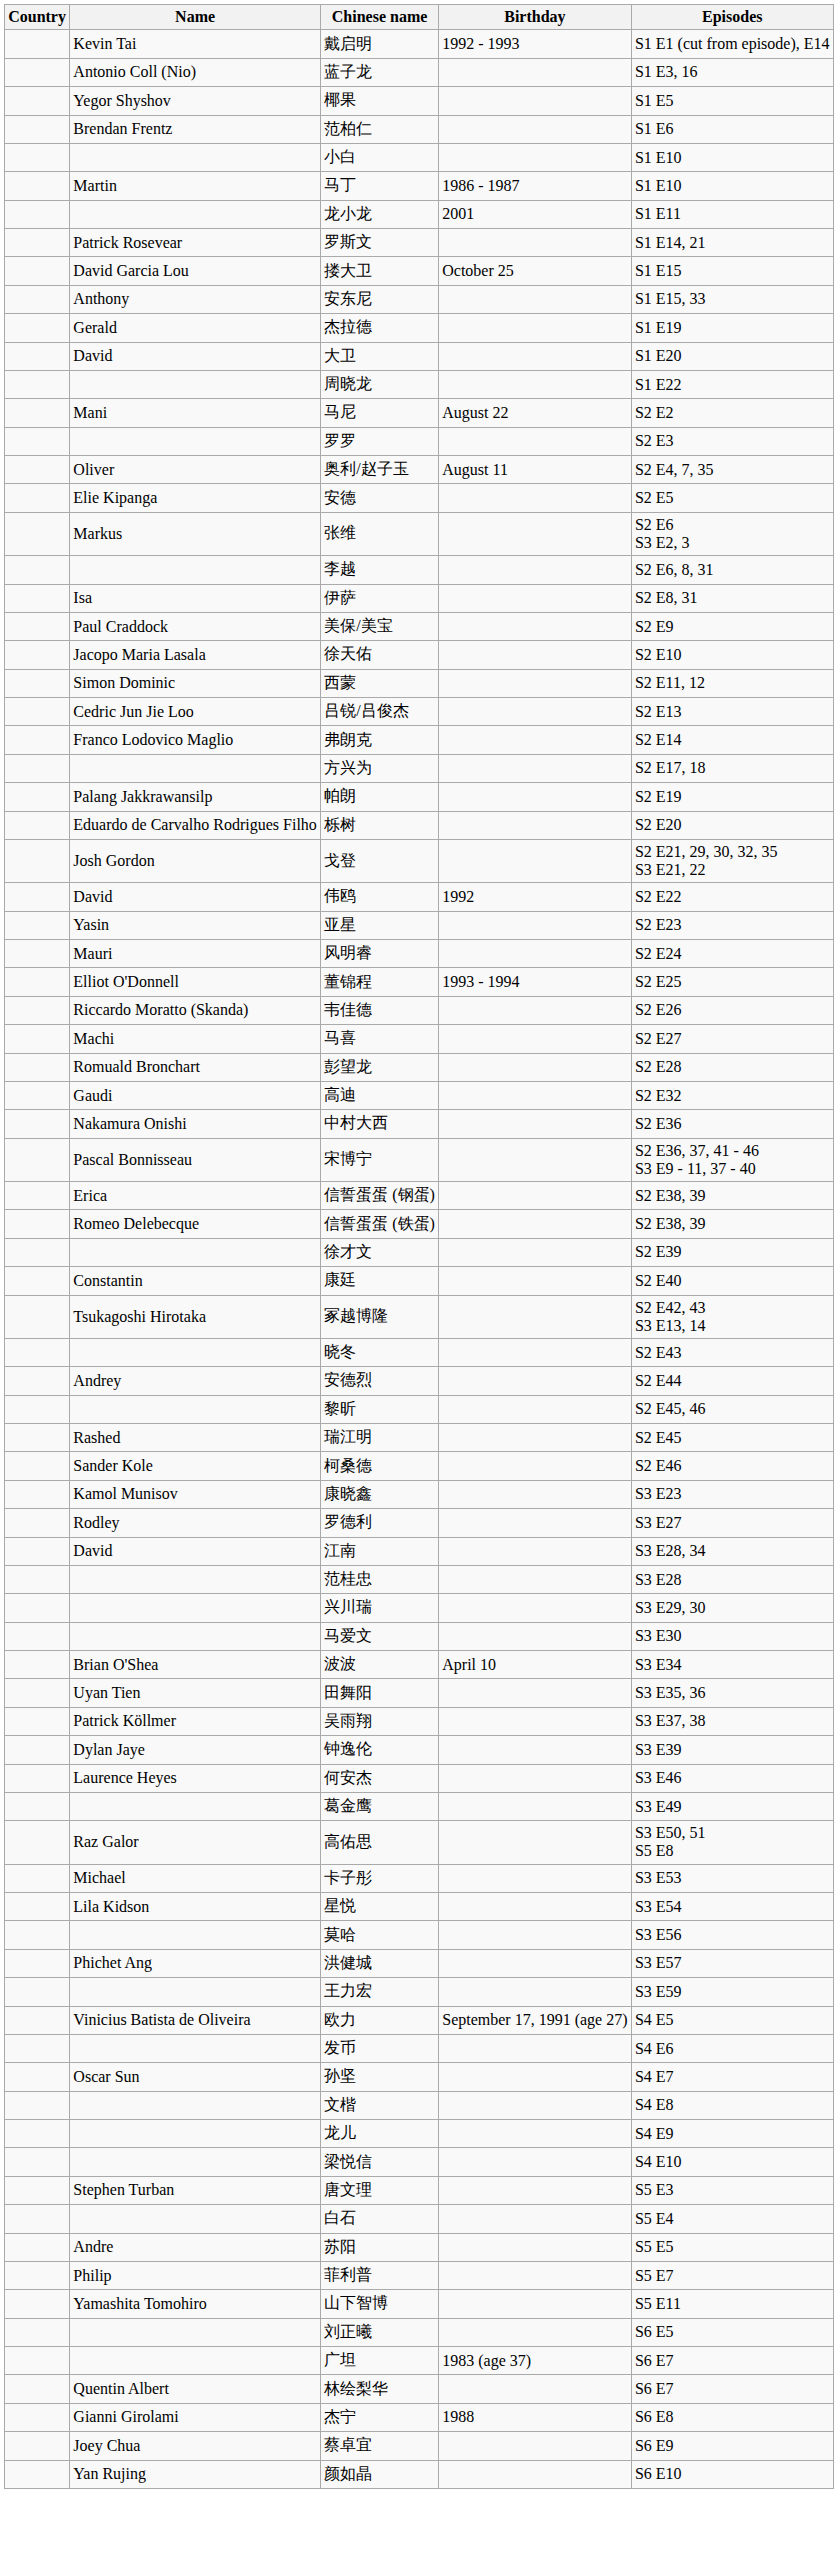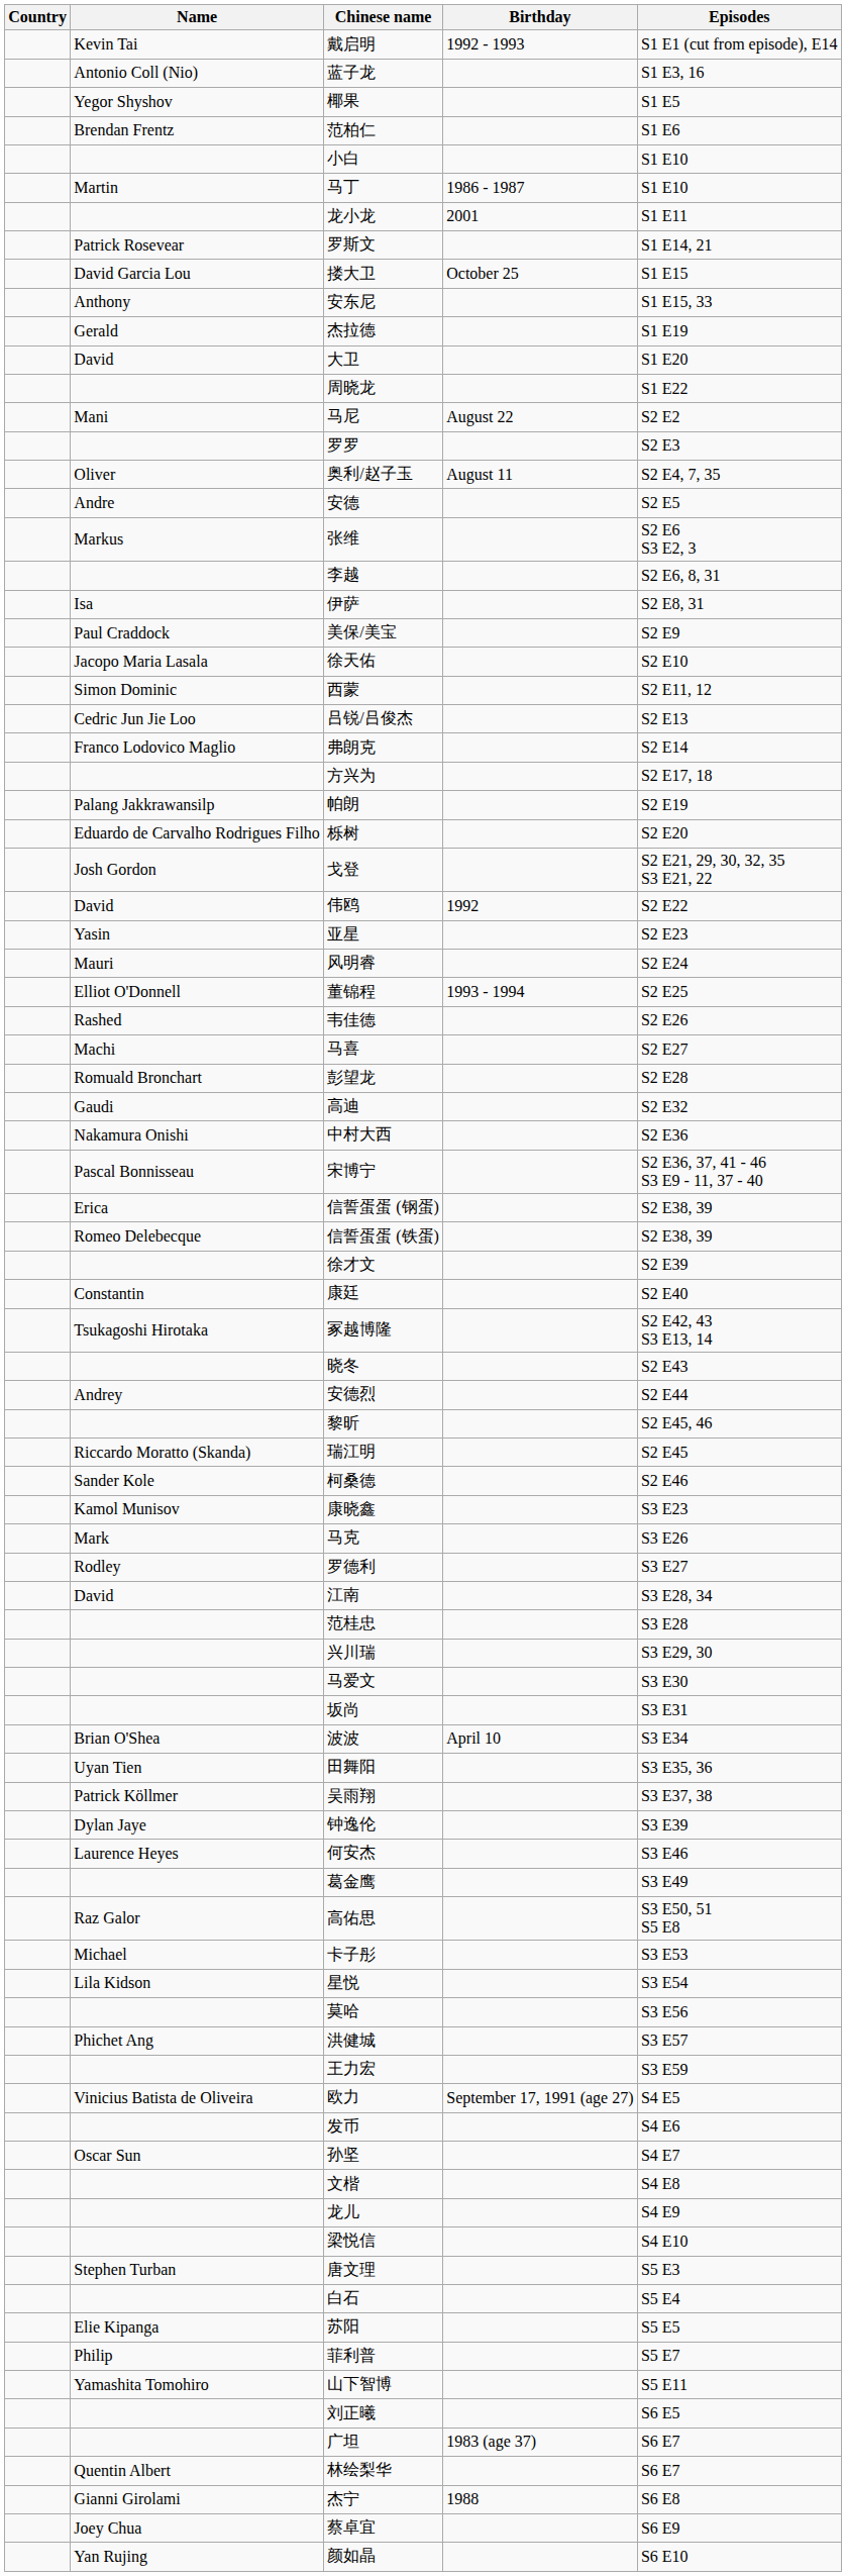安德 | Name: Elie Kipanga -> Andre
韦佳德 | Name: Riccardo Moratto (Skanda) -> Rashed
瑞江明 | Name: Rashed -> Riccardo Moratto (Skanda)
+ row: Mark | 马克 | S3 E26
+ row: 坂尚 | S3 E31
苏阳 | Name: Andre -> Elie Kipanga
